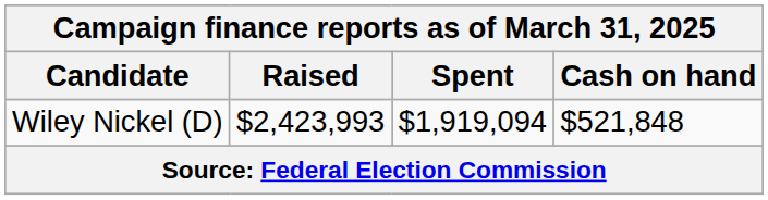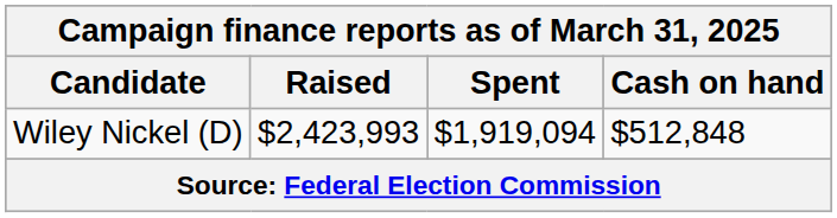Wiley Nickel (D) | Cash on hand: $521,848 -> $512,848
